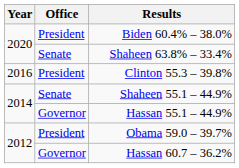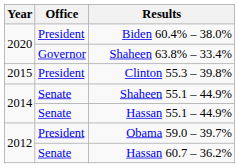Shaheen 63.8% – 33.4% | Office: Senate -> Governor
Clinton 55.3 – 39.8% | Year: 2016 -> 2015
Hassan 55.1 – 44.9% | Office: Governor -> Senate
Hassan 60.7 – 36.2% | Office: Governor -> Senate
